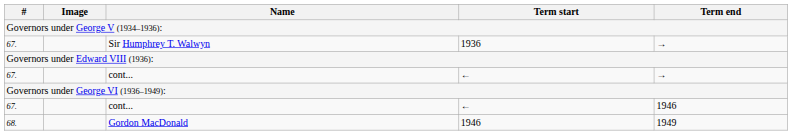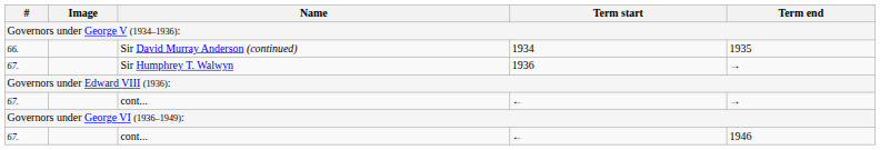+ row: 66. | Sir David Murray Anderson (continued) | 1934 | 1935
- row: 68. | Gordon MacDonald | 1946 | 1949
